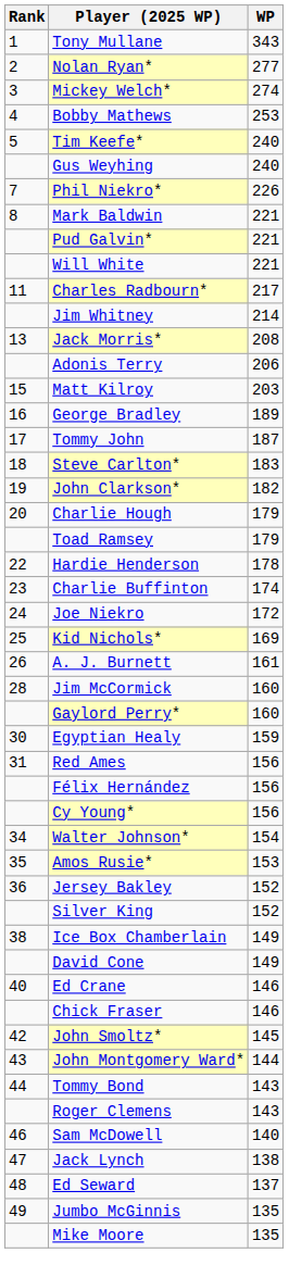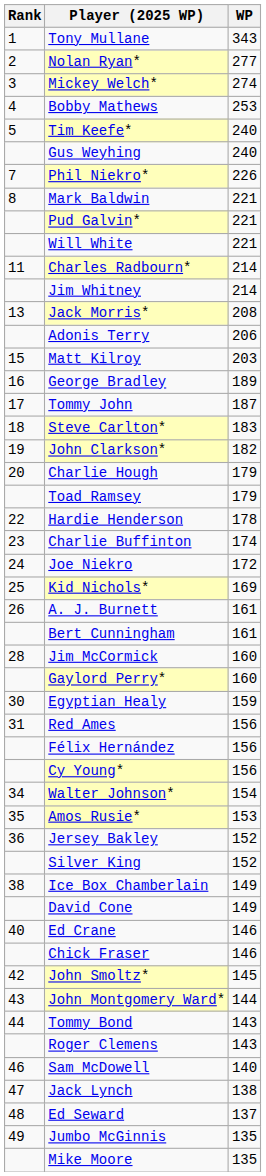Charles Radbourn* | WP: 217 -> 214
+ row: Bert Cunningham | 161
